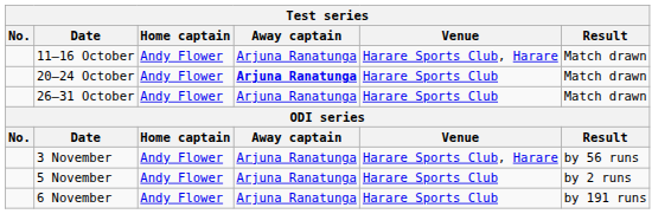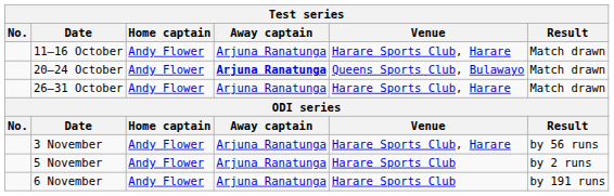20–24 October | Venue: Harare Sports Club -> Queens Sports Club, Bulawayo
26–31 October | Venue: Harare Sports Club -> Harare Sports Club, Harare
